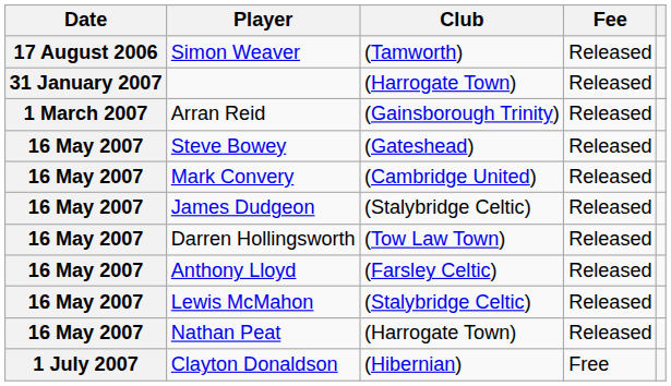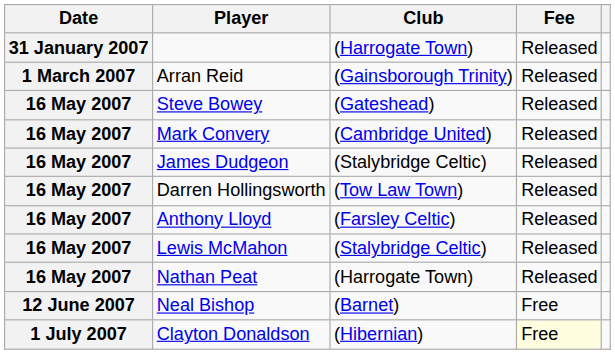- row: 17 August 2006 | Simon Weaver | (Tamworth) | Released
+ row: 12 June 2007 | Neal Bishop | (Barnet) | Free
Clayton Donaldson | Fee: no background -> lightyellow background
